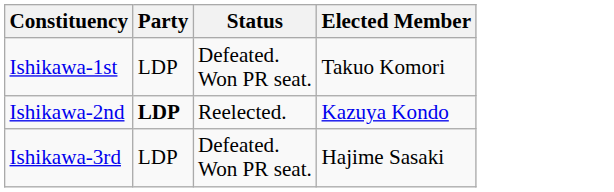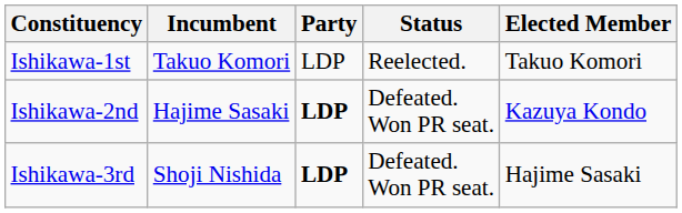+ column: Incumbent | Takuo Komori | Hajime Sasaki | Shoji Nishida
Ishikawa-1st | Status: Defeated. Won PR seat. -> Reelected.
Ishikawa-2nd | Status: Reelected. -> Defeated. Won PR seat.
Ishikawa-3rd | Party: normal -> bold
